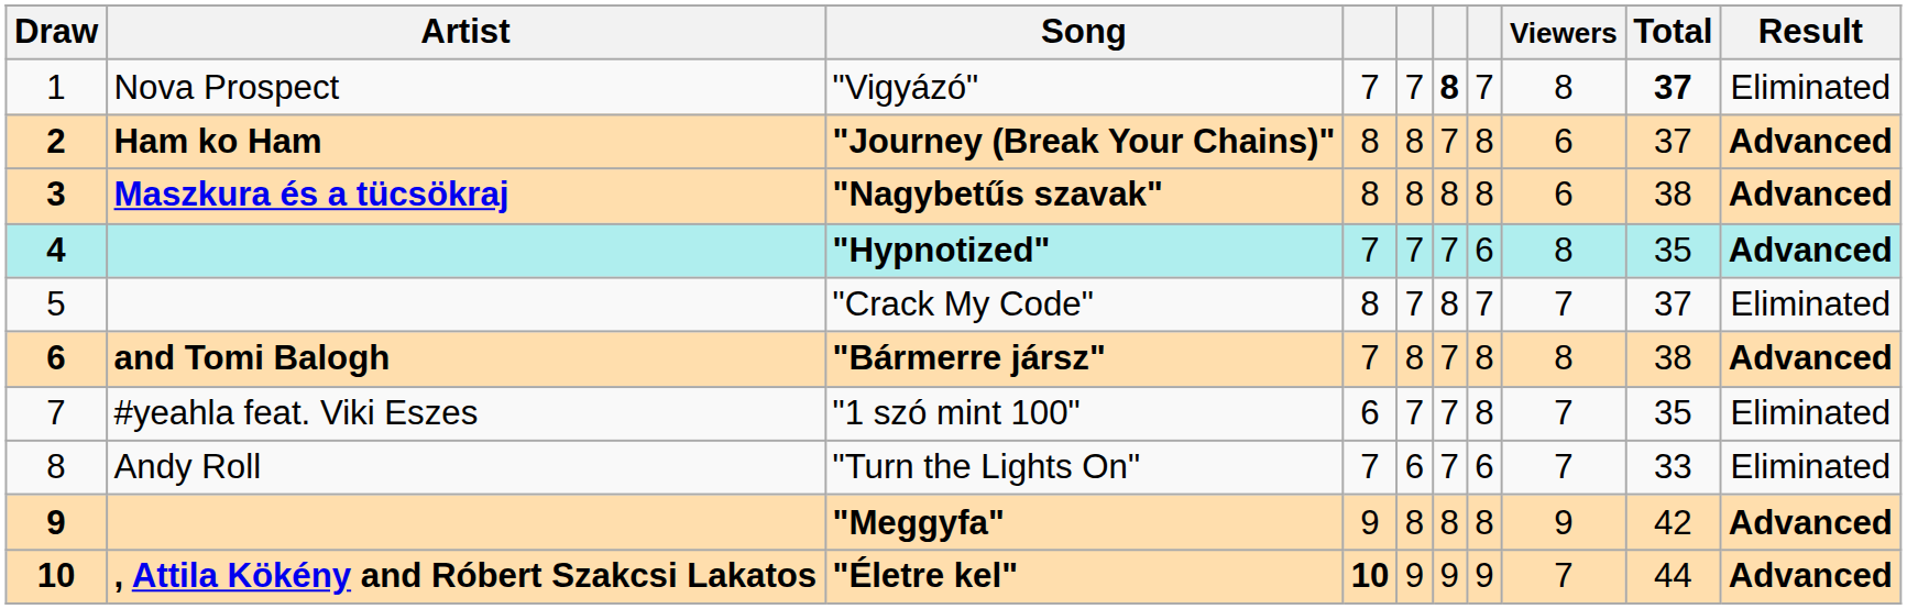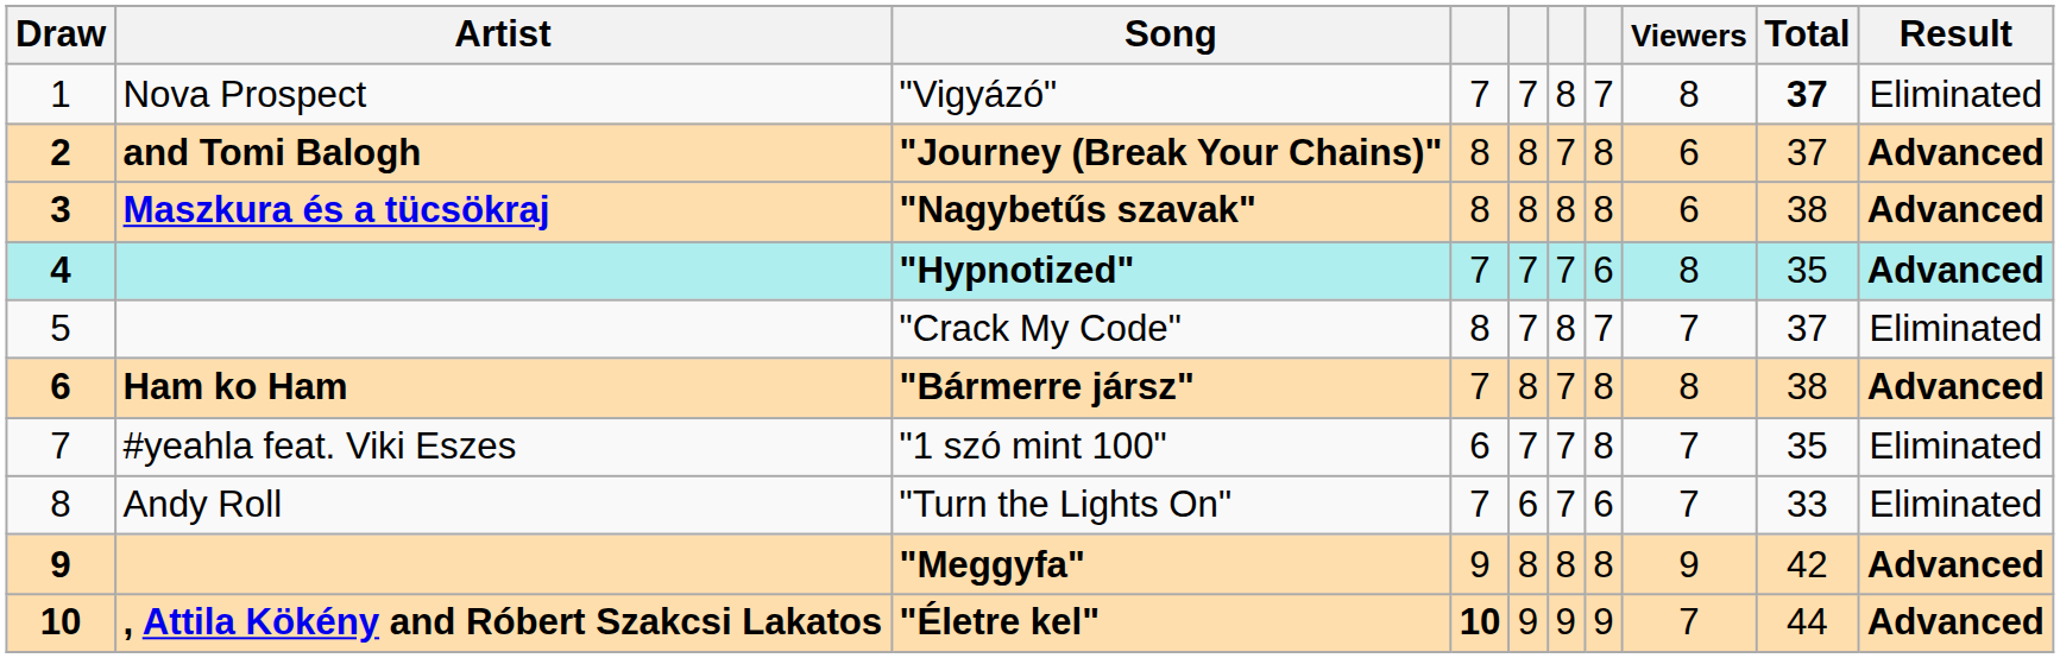"Vigyázó" | column 6: bold -> normal
"Journey (Break Your Chains)" | Artist: Ham ko Ham -> and Tomi Balogh
"Bármerre jársz" | Artist: and Tomi Balogh -> Ham ko Ham
